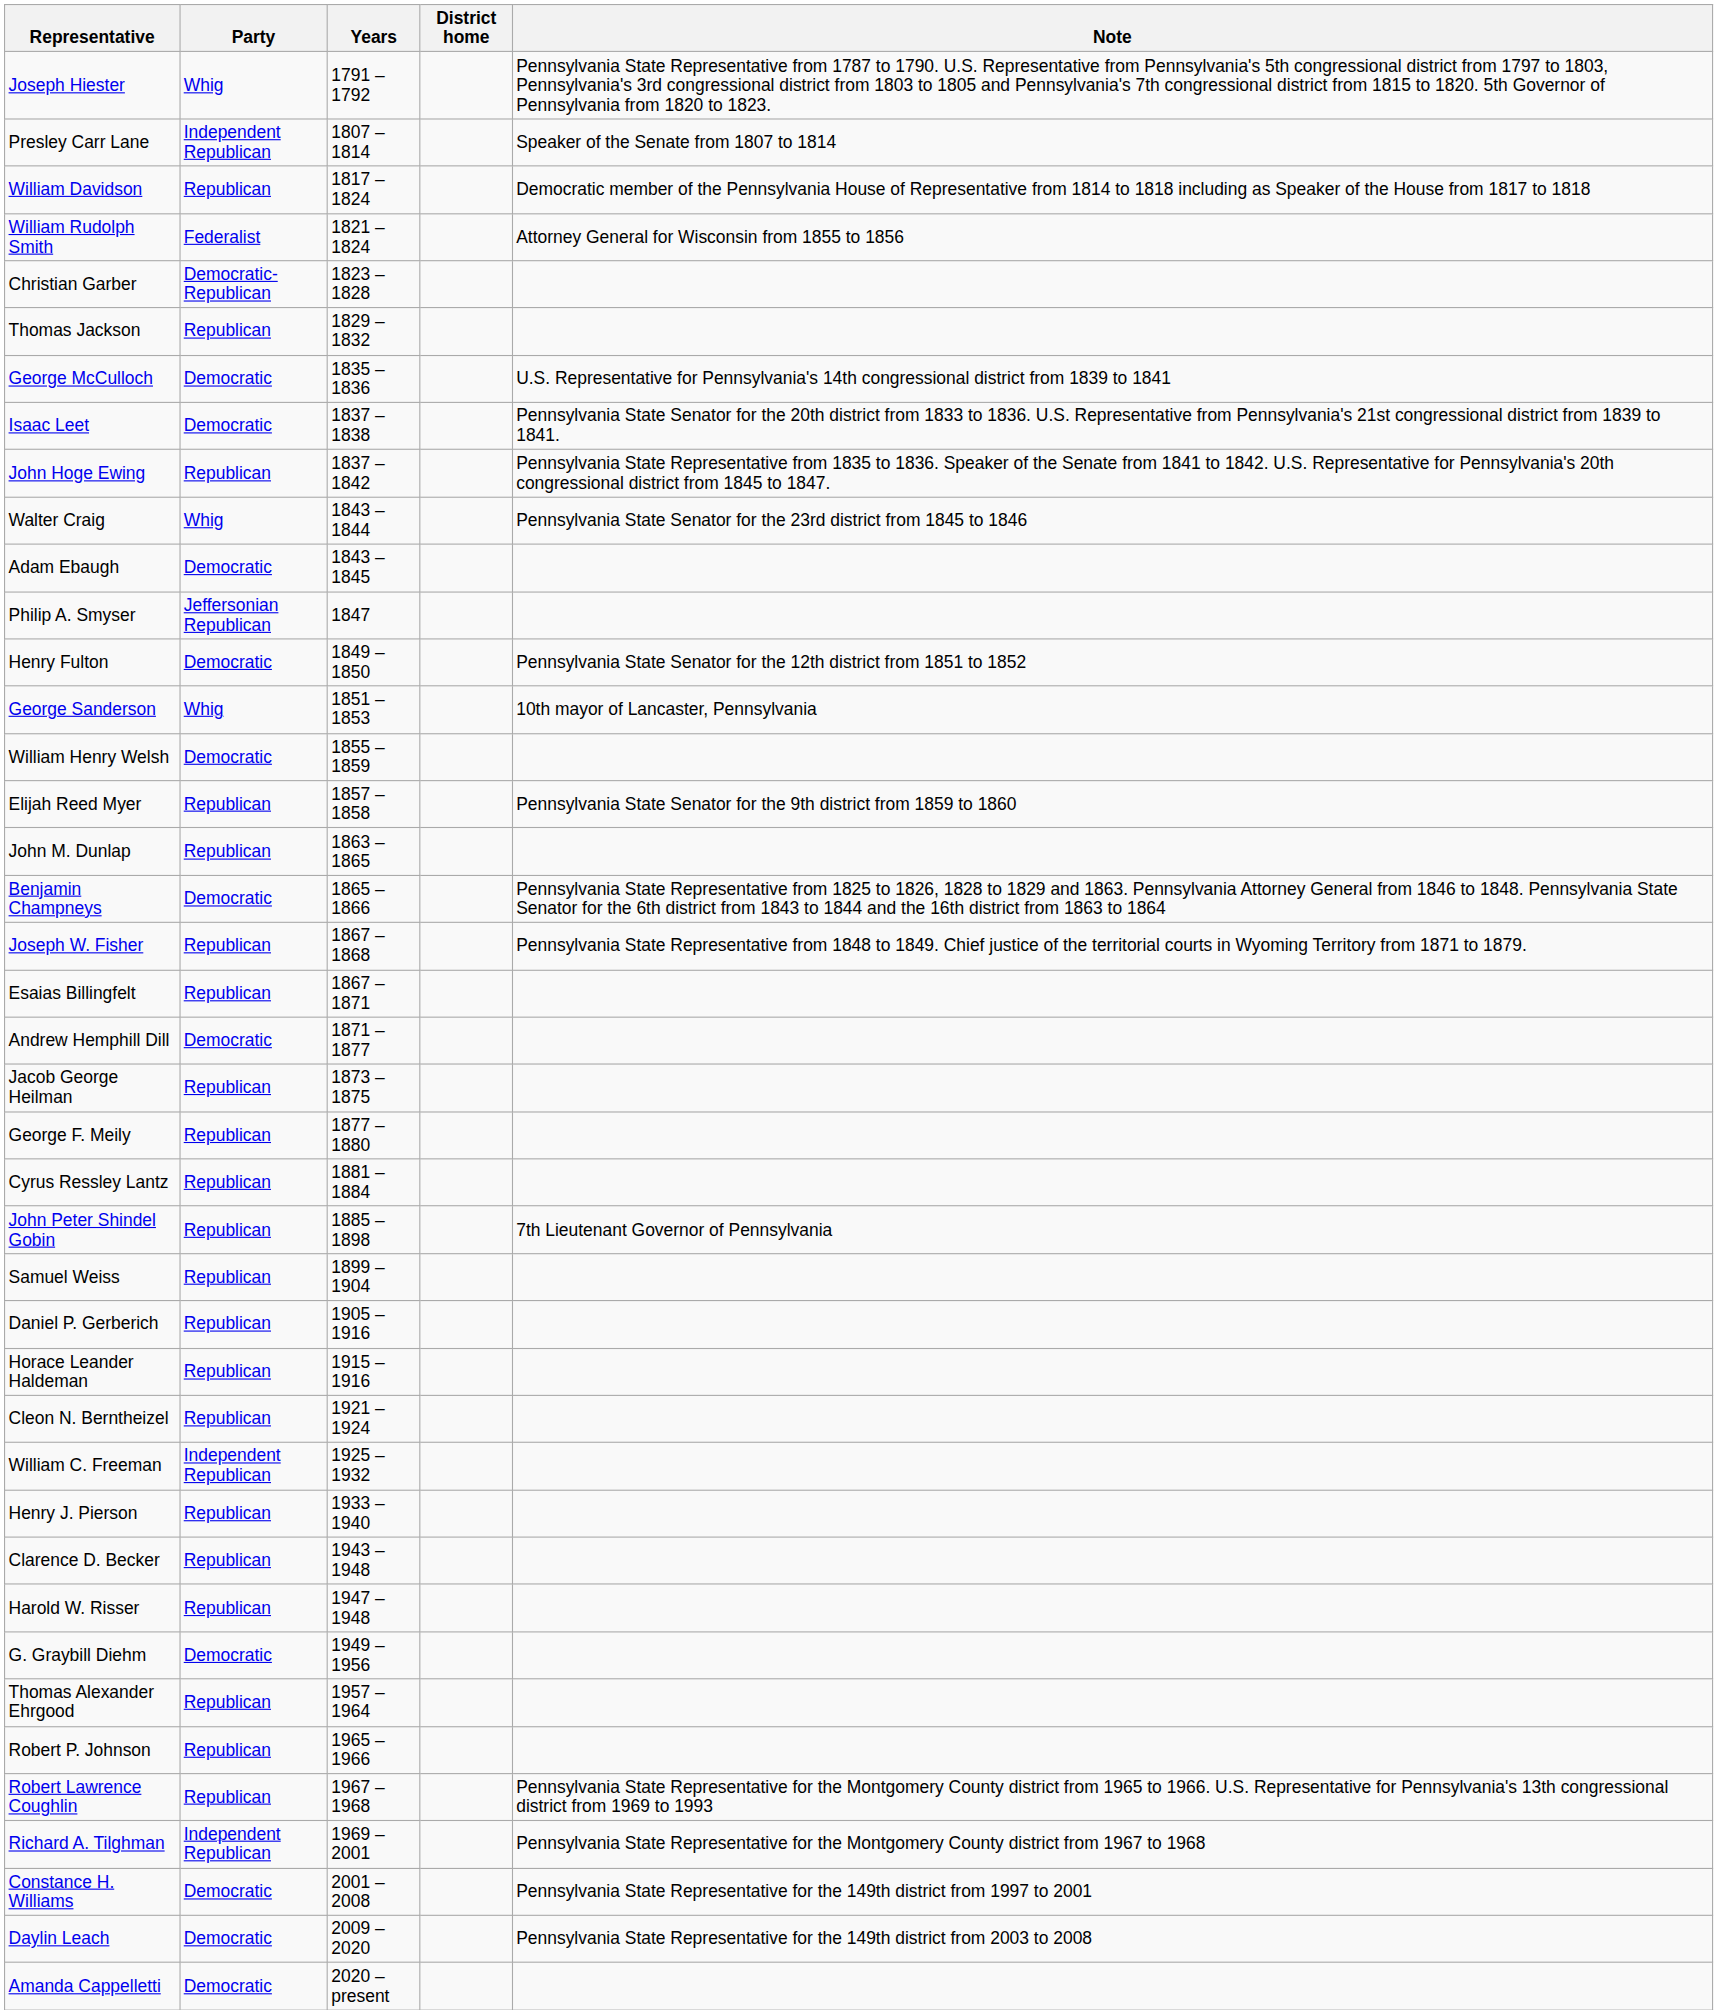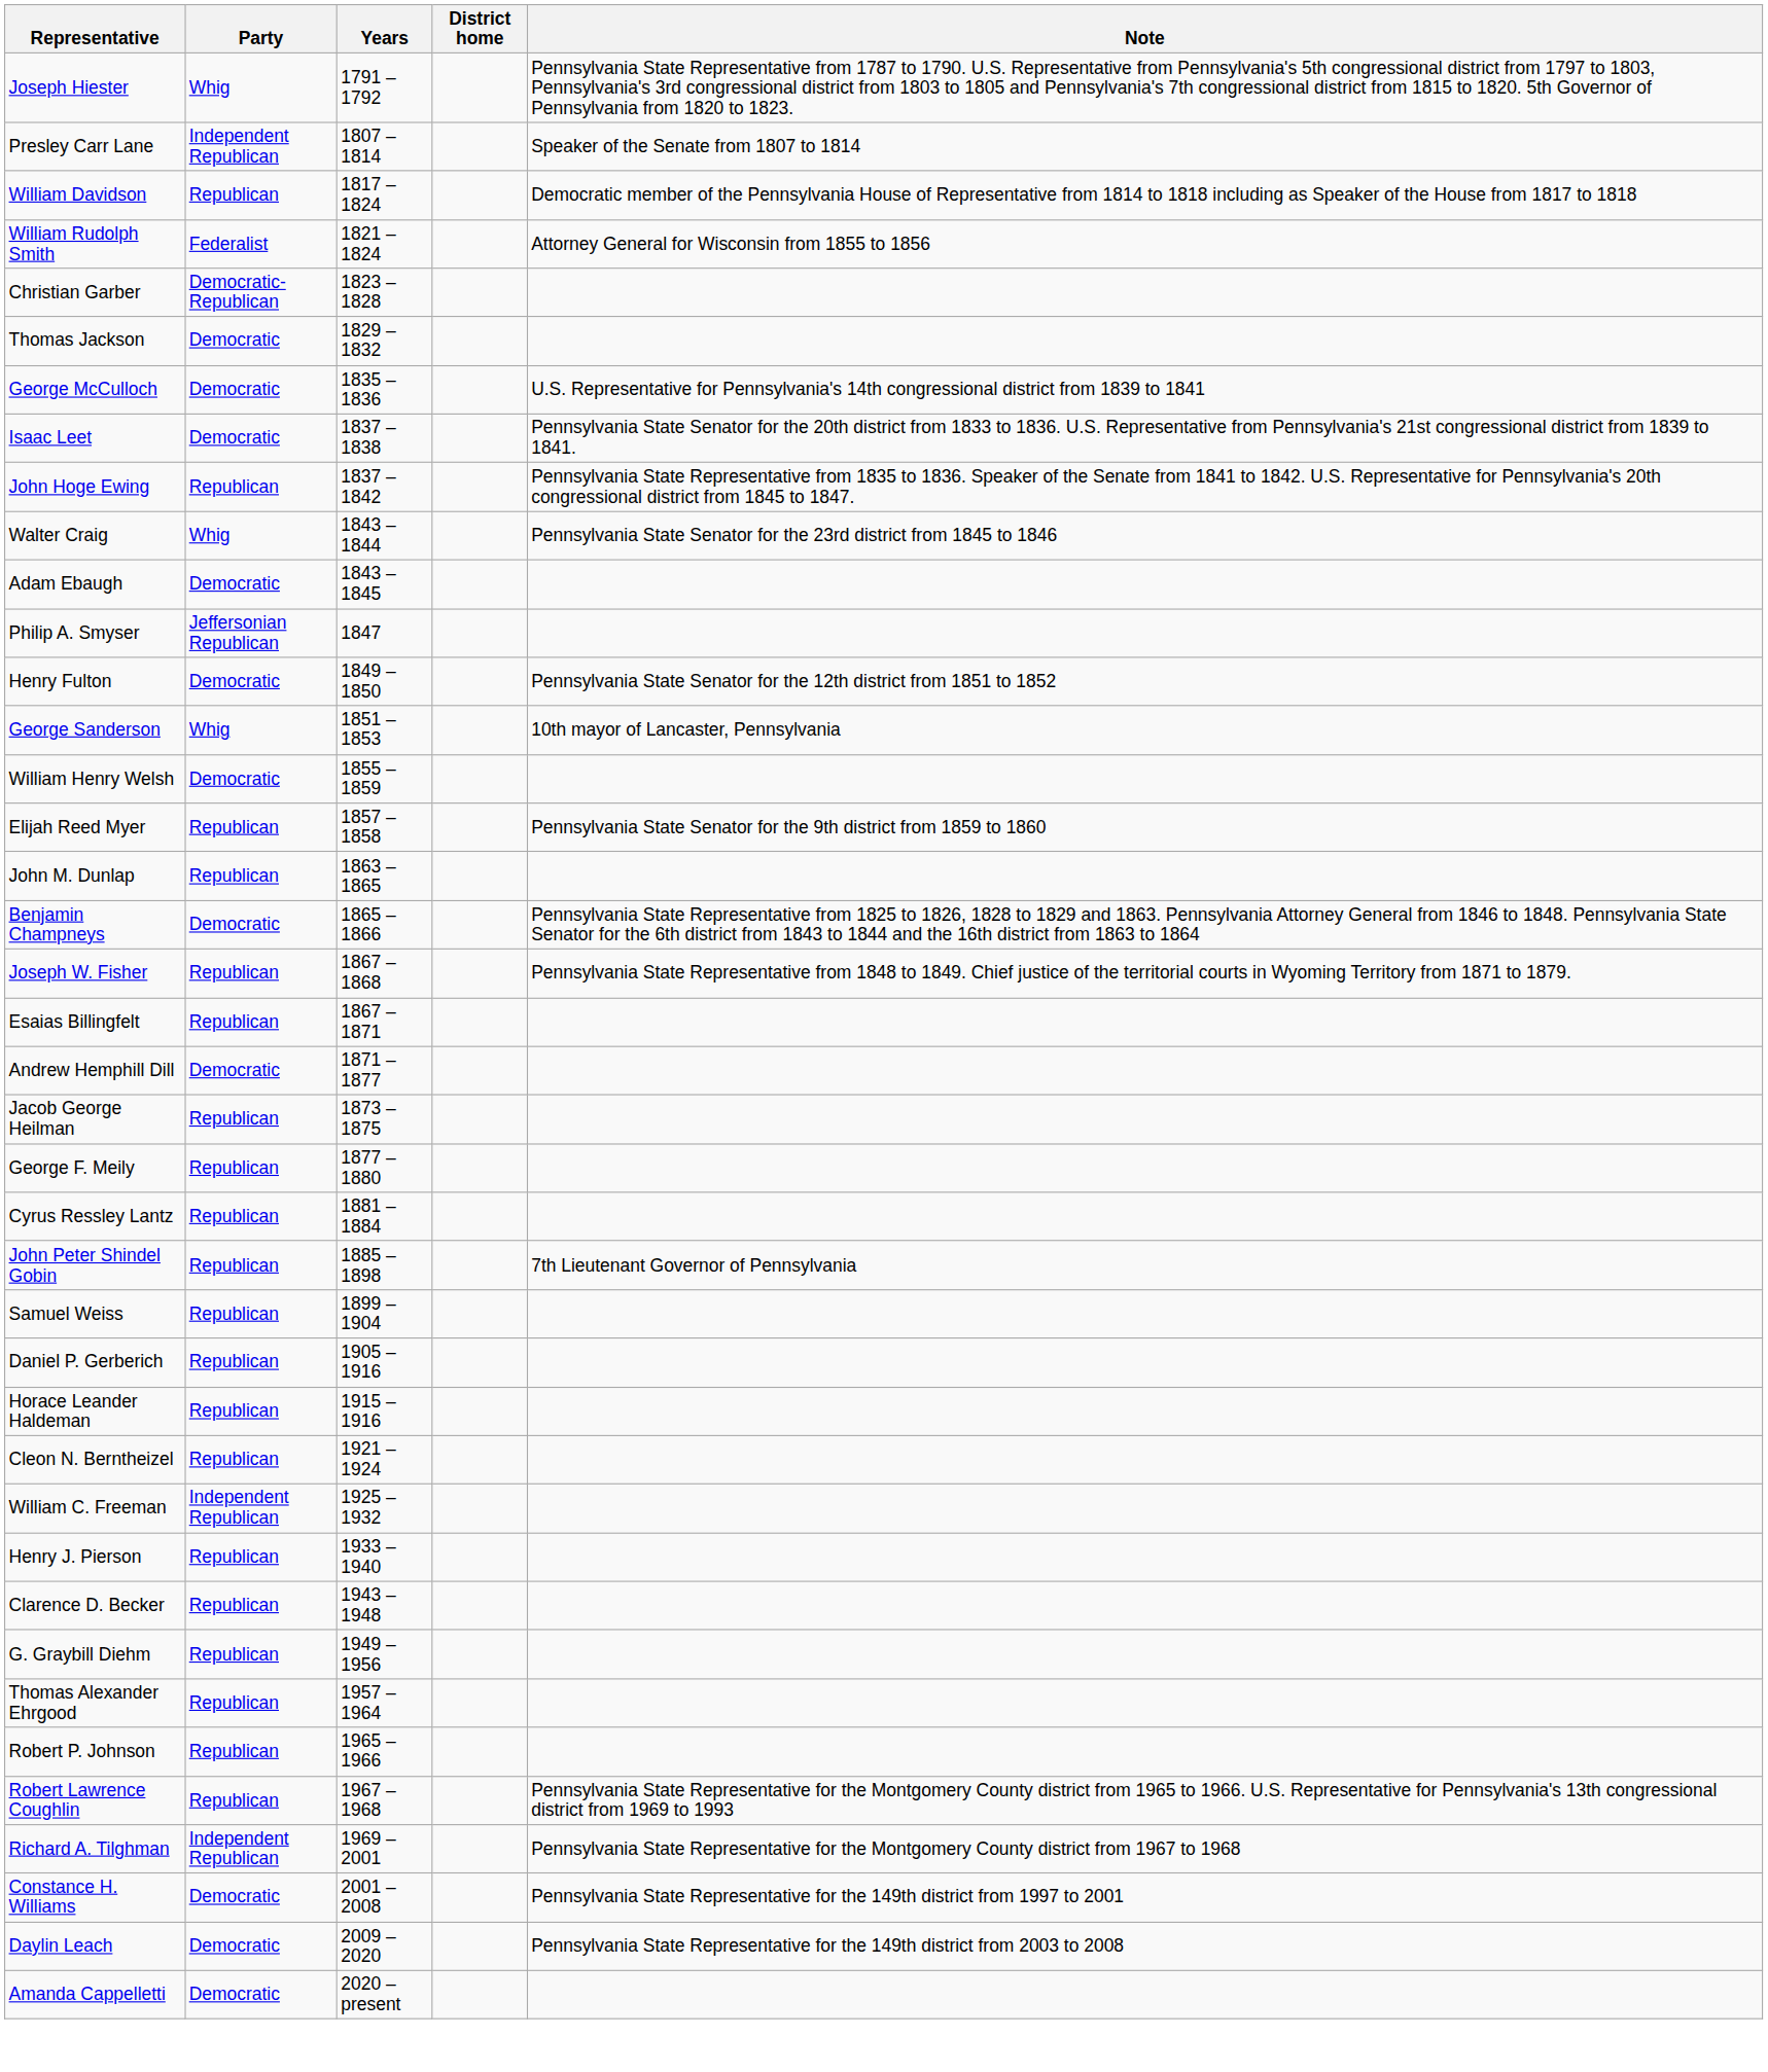Thomas Jackson | Party: Republican -> Democratic
- row: Harold W. Risser | Republican | 1947 – 1948
G. Graybill Diehm | Party: Democratic -> Republican
